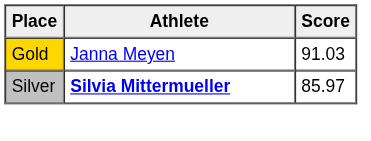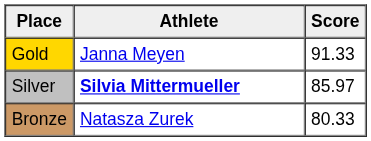Gold | Score: 91.03 -> 91.33
+ row: Bronze | Natasza Zurek | 80.33
